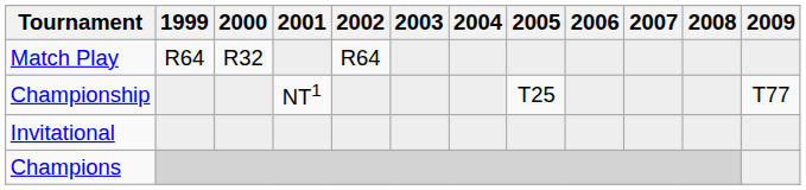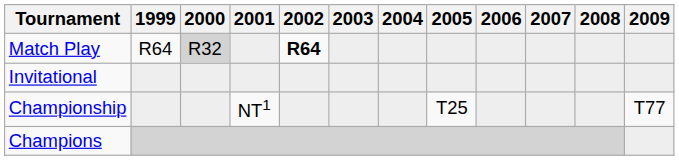Match Play | 2000: no background -> lightgrey background
Match Play | 2002: normal -> bold
rows swapped: Championship <-> Invitational
